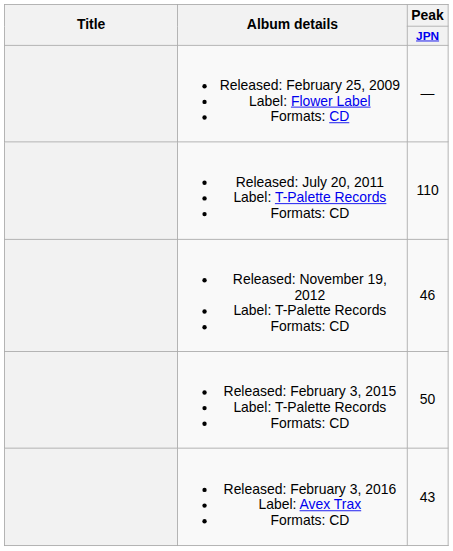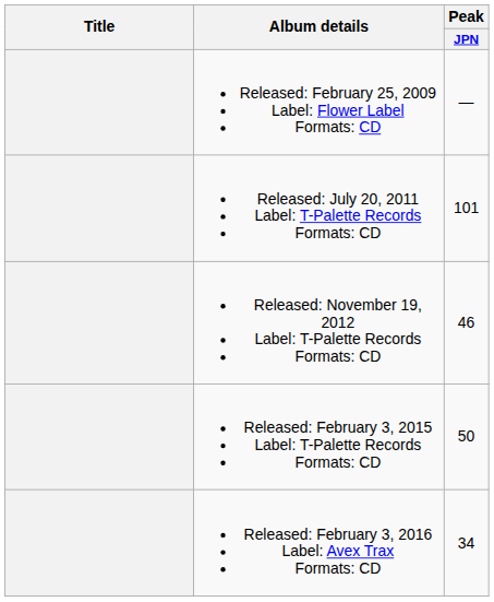Released: July 20, 2011 Label: T-Palette Records Formats: CD | Peak / JPN: 110 -> 101
Released: February 3, 2016 Label: Avex Trax Formats: CD | Peak / JPN: 43 -> 34
